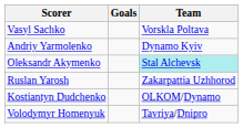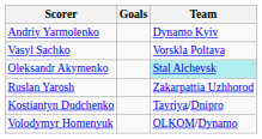rows swapped: Andriy Yarmolenko <-> Vasyl Sachko
Kostiantyn Dudchenko | Team: OLKOM/Dynamo -> Tavriya/Dnipro
Volodymyr Homenyuk | Team: Tavriya/Dnipro -> OLKOM/Dynamo
